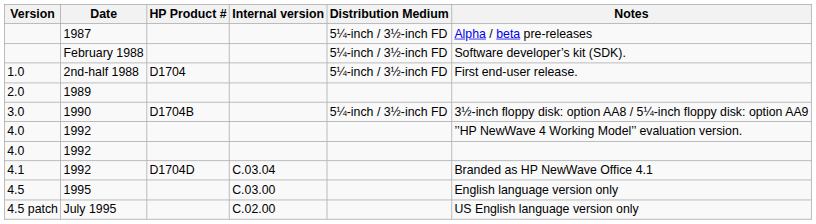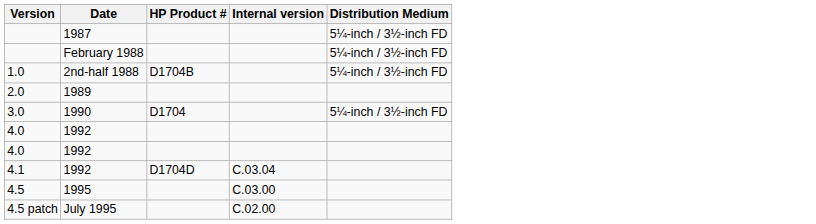- column: Notes | Alpha / beta pre-releases | Software developer’s kit (SDK). | First end-user release. | 3½-inch floppy disk: option AA8 / 5¼-inch floppy disk: option AA9 | ’’HP NewWave 4 Working Model’’ evaluation version. | Branded as HP NewWave Office 4.1 | English language version only | US English language version only
1.0 | HP Product #: D1704 -> D1704B
3.0 | HP Product #: D1704B -> D1704
